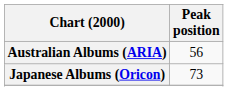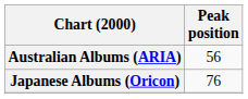Japanese Albums (Oricon) | Peak position: 73 -> 76
